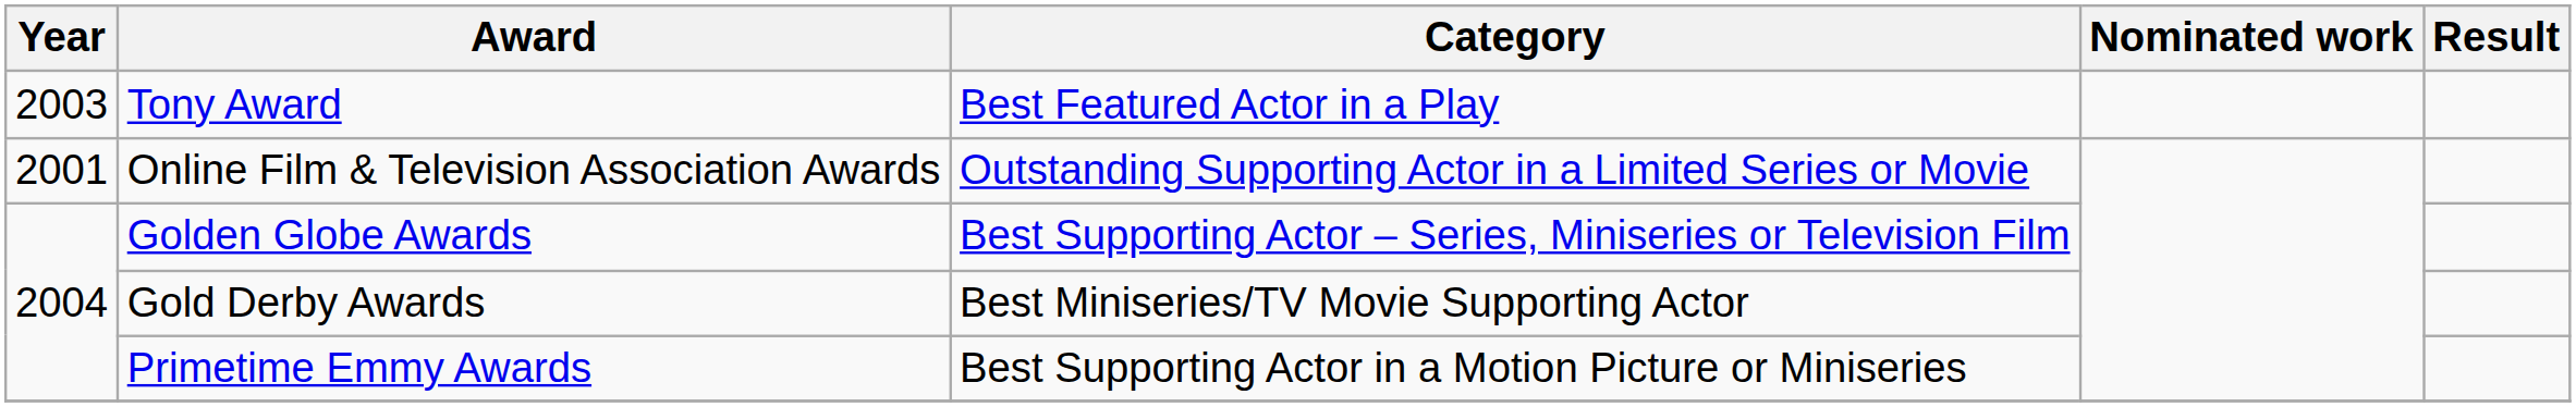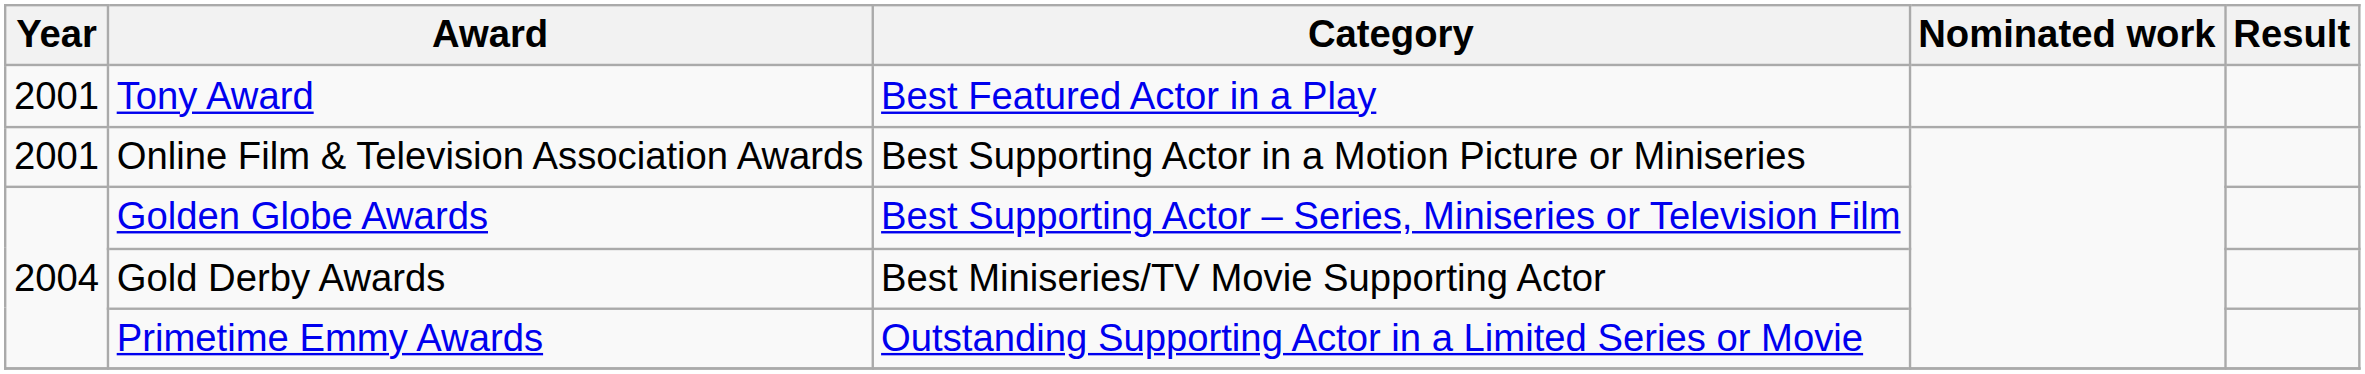Tony Award | Year: 2003 -> 2001
Online Film & Television Association Awards | Category: Outstanding Supporting Actor in a Limited Series or Movie -> Best Supporting Actor in a Motion Picture or Miniseries
Primetime Emmy Awards | Category: Best Supporting Actor in a Motion Picture or Miniseries -> Outstanding Supporting Actor in a Limited Series or Movie
